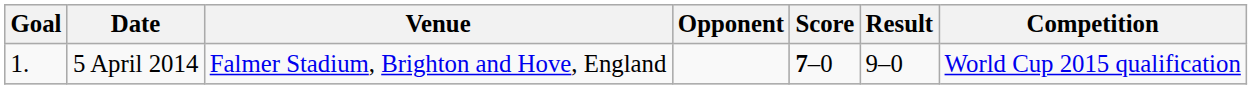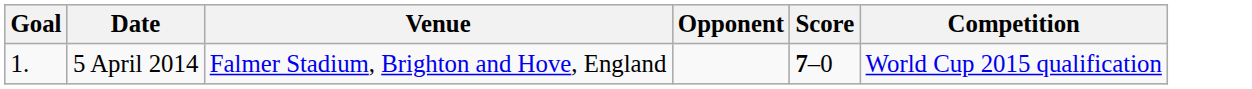- column: Result | 9–0
